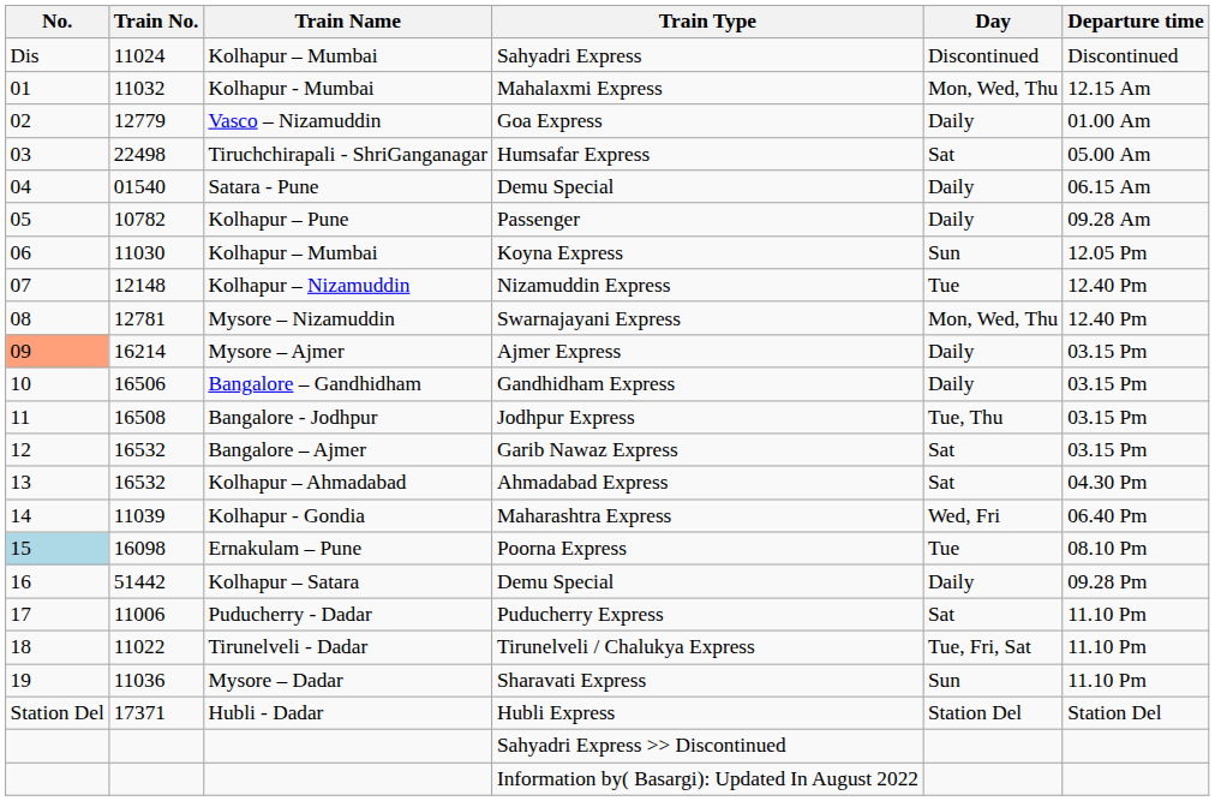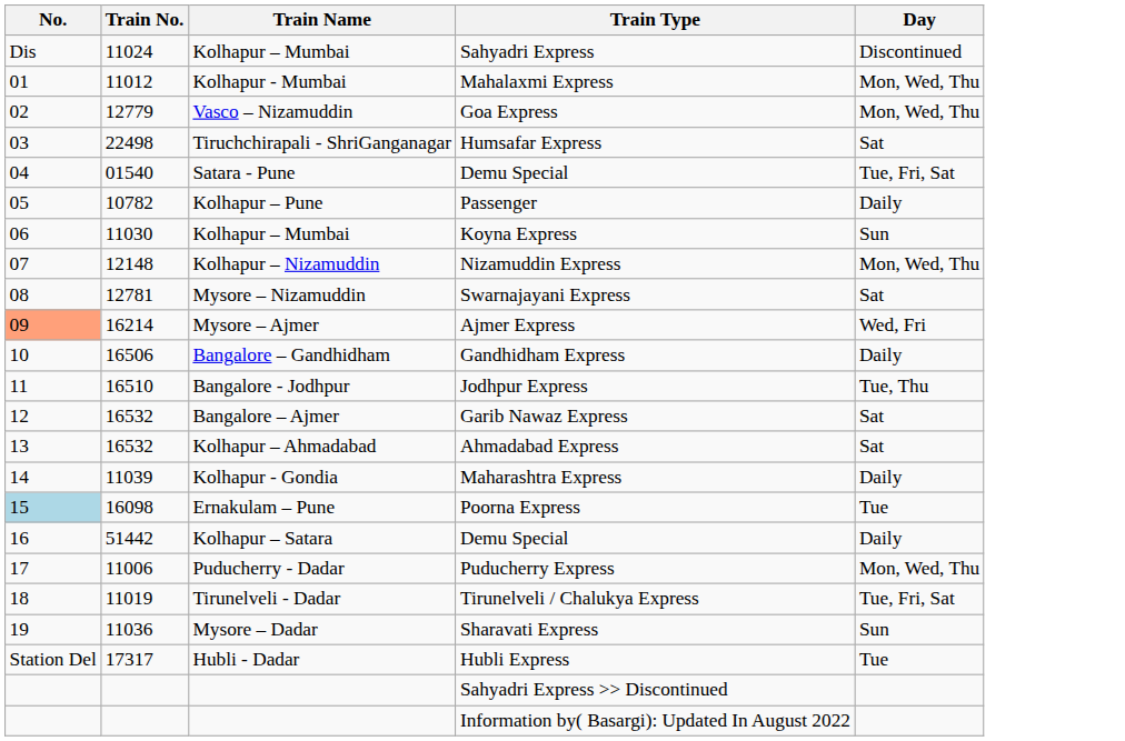- column: Departure time | Discontinued | 12.15 Am | 01.00 Am | 05.00 Am | 06.15 Am | 09.28 Am | 12.05 Pm | 12.40 Pm | 12.40 Pm | 03.15 Pm | 03.15 Pm | 03.15 Pm | 03.15 Pm | 04.30 Pm | 06.40 Pm | 08.10 Pm | 09.28 Pm | 11.10 Pm | 11.10 Pm | 11.10 Pm | Station Del
Mahalaxmi Express | Train No.: 11032 -> 11012
Goa Express | Day: Daily -> Mon, Wed, Thu
Satara - Pune / Demu Special | Day: Daily -> Tue, Fri, Sat
Nizamuddin Express | Day: Tue -> Mon, Wed, Thu
Swarnajayani Express | Day: Mon, Wed, Thu -> Sat
Ajmer Express | Day: Daily -> Wed, Fri
Jodhpur Express | Train No.: 16508 -> 16510
Maharashtra Express | Day: Wed, Fri -> Daily
Puducherry Express | Day: Sat -> Mon, Wed, Thu
Tirunelveli / Chalukya Express | Train No.: 11022 -> 11019
Hubli Express | Train No.: 17371 -> 17317
Hubli Express | Day: Station Del -> Tue
